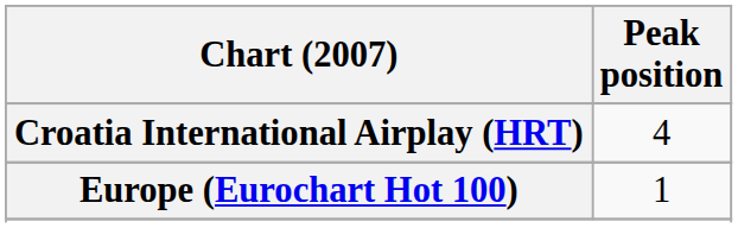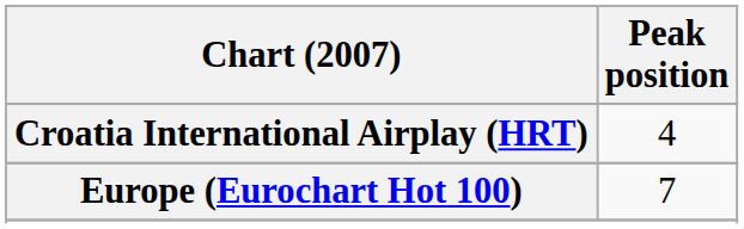Europe (Eurochart Hot 100) | Peak position: 1 -> 7
